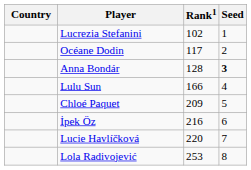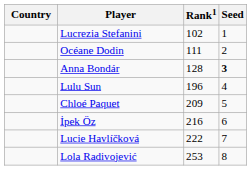Océane Dodin | Rank1: 117 -> 111
Lulu Sun | Rank1: 166 -> 196
Lucie Havlíčková | Rank1: 220 -> 222
